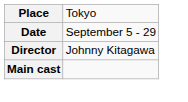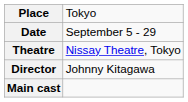+ row: Theatre | Nissay Theatre, Tokyo
